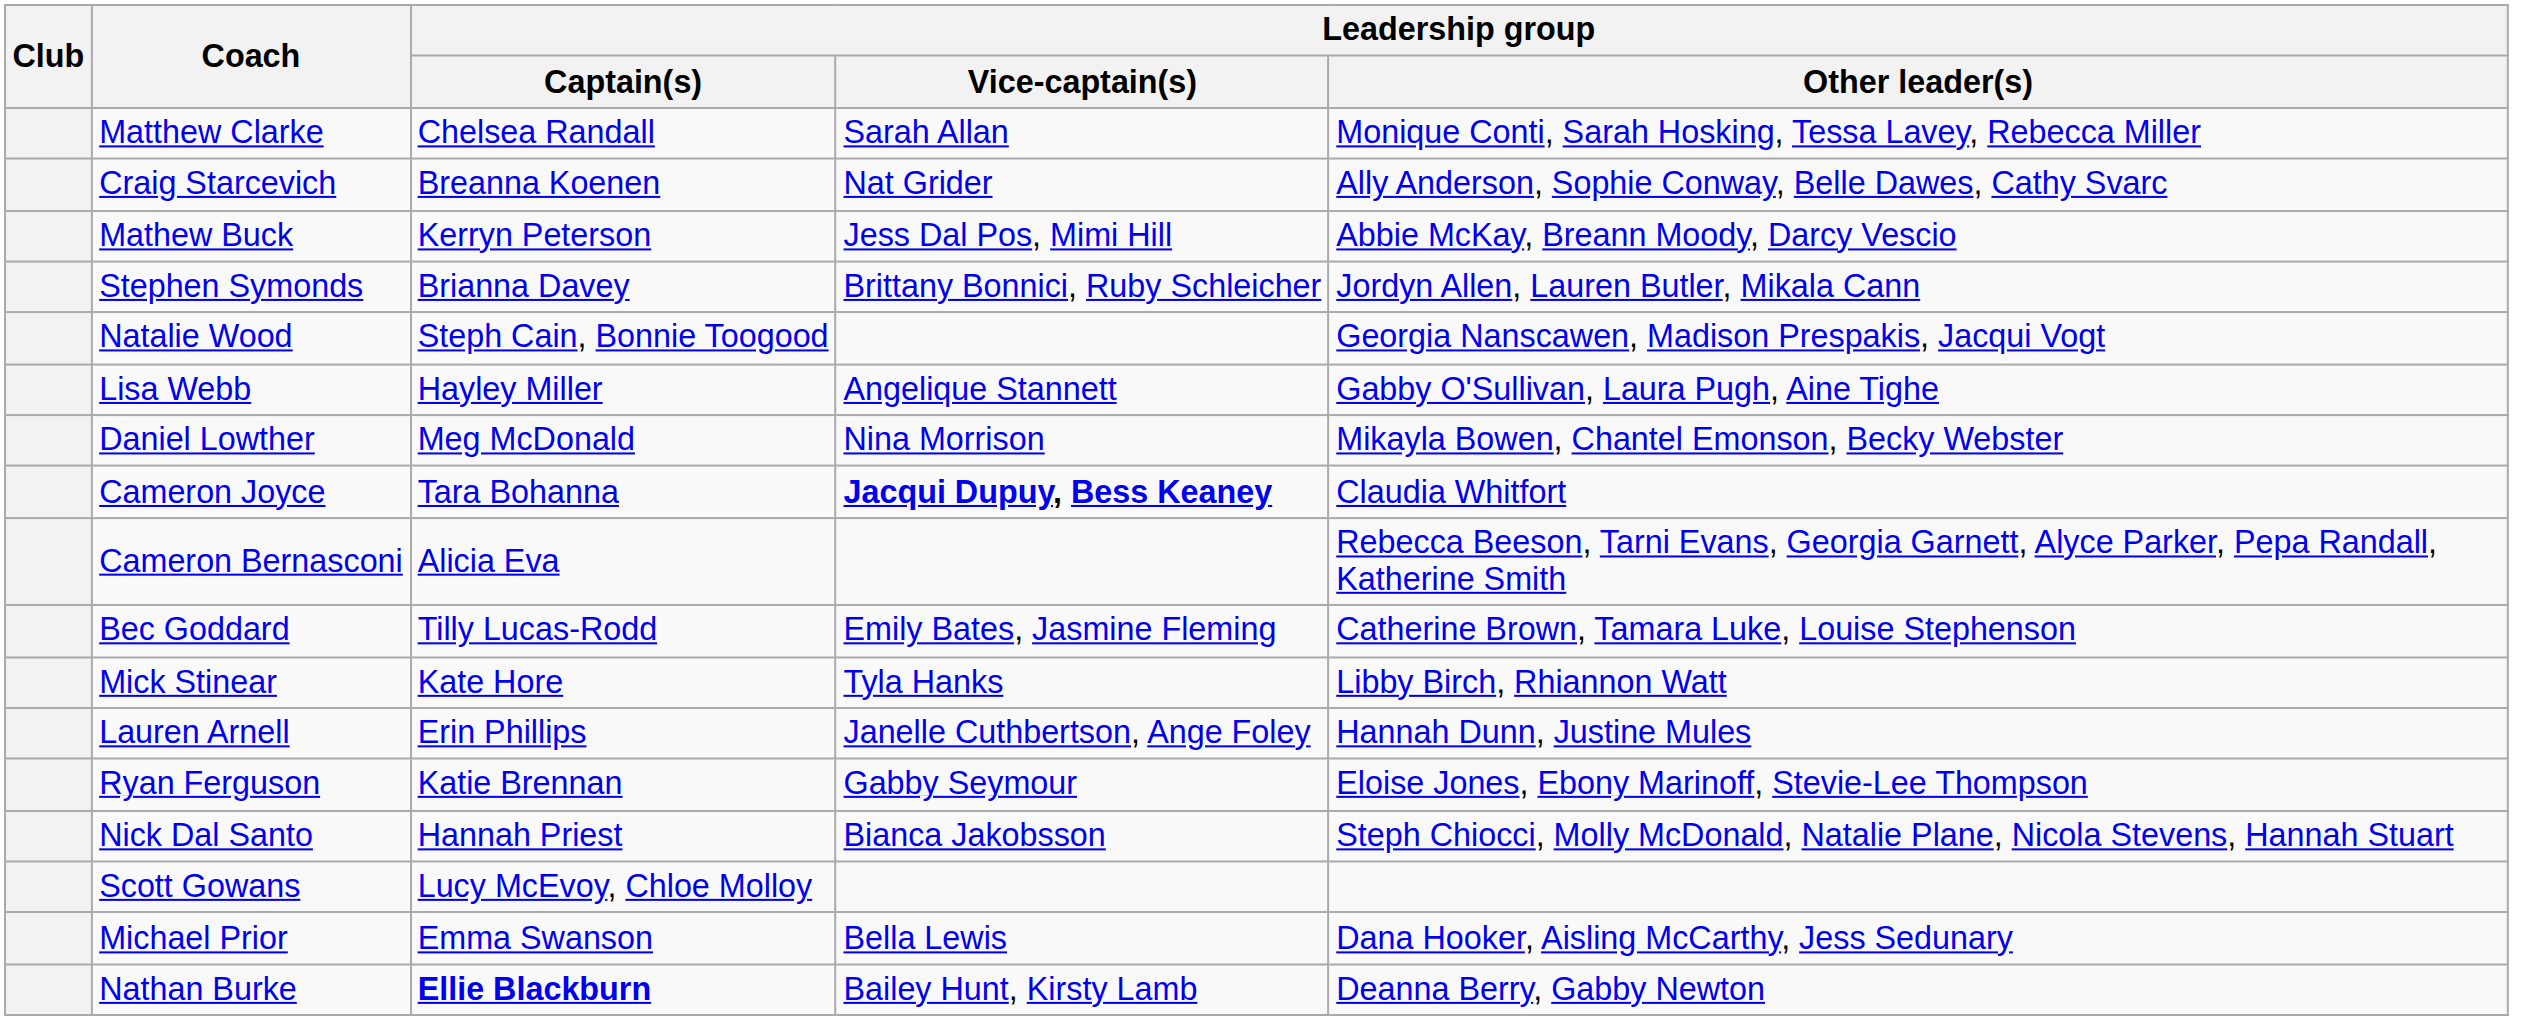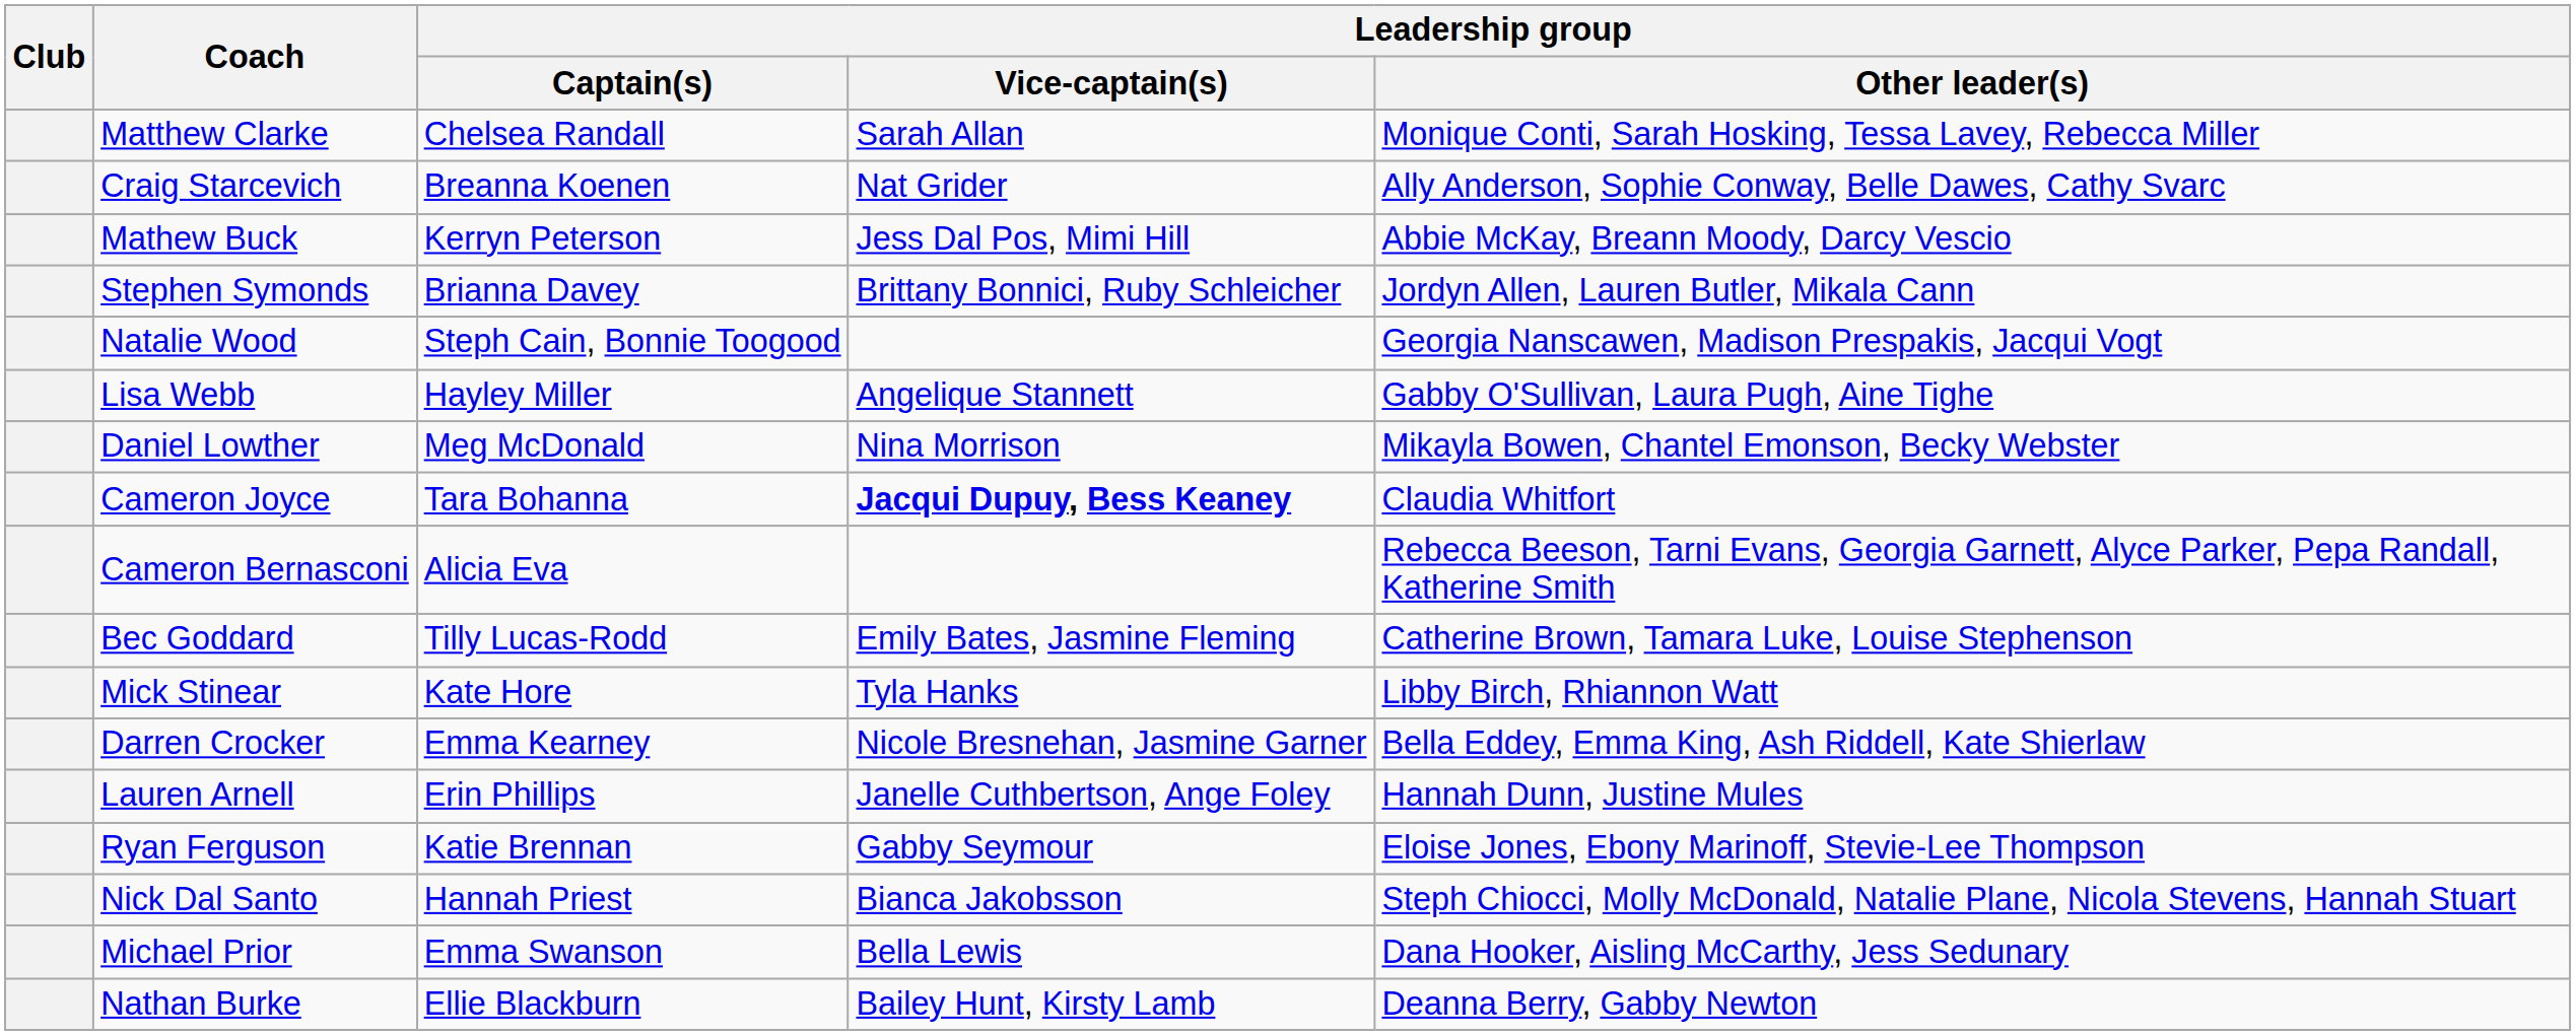+ row: Darren Crocker | Emma Kearney | Nicole Bresnehan, Jasmine Garner | Bella Eddey, Emma King, Ash Riddell, Kate Shierlaw
- row: Scott Gowans | Lucy McEvoy, Chloe Molloy
Nathan Burke | Leadership group / Captain(s): bold -> normal
